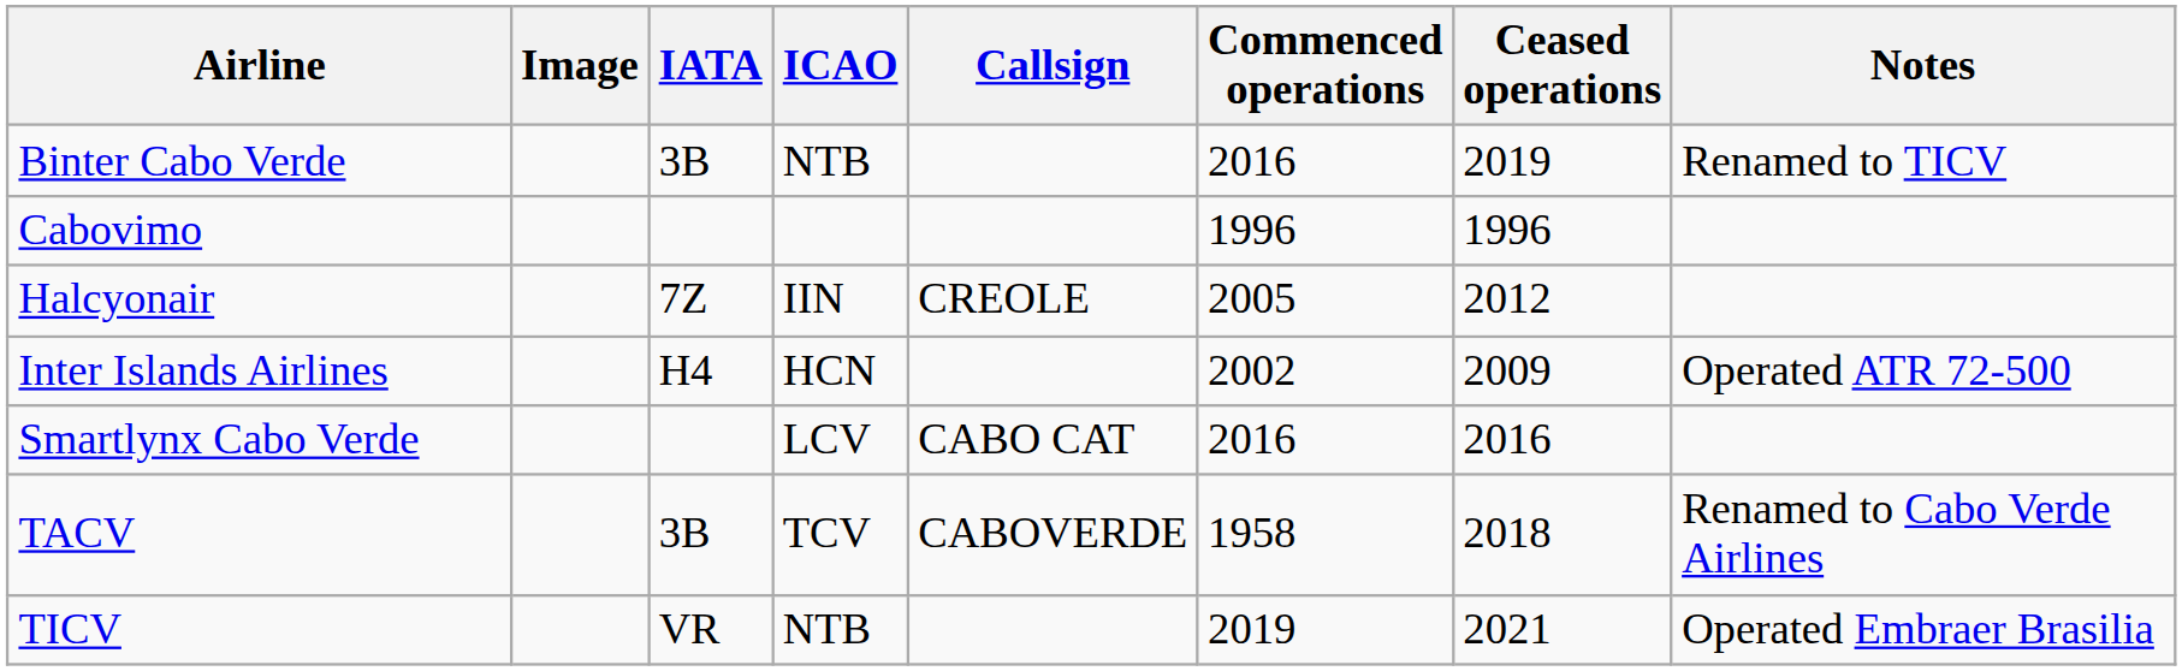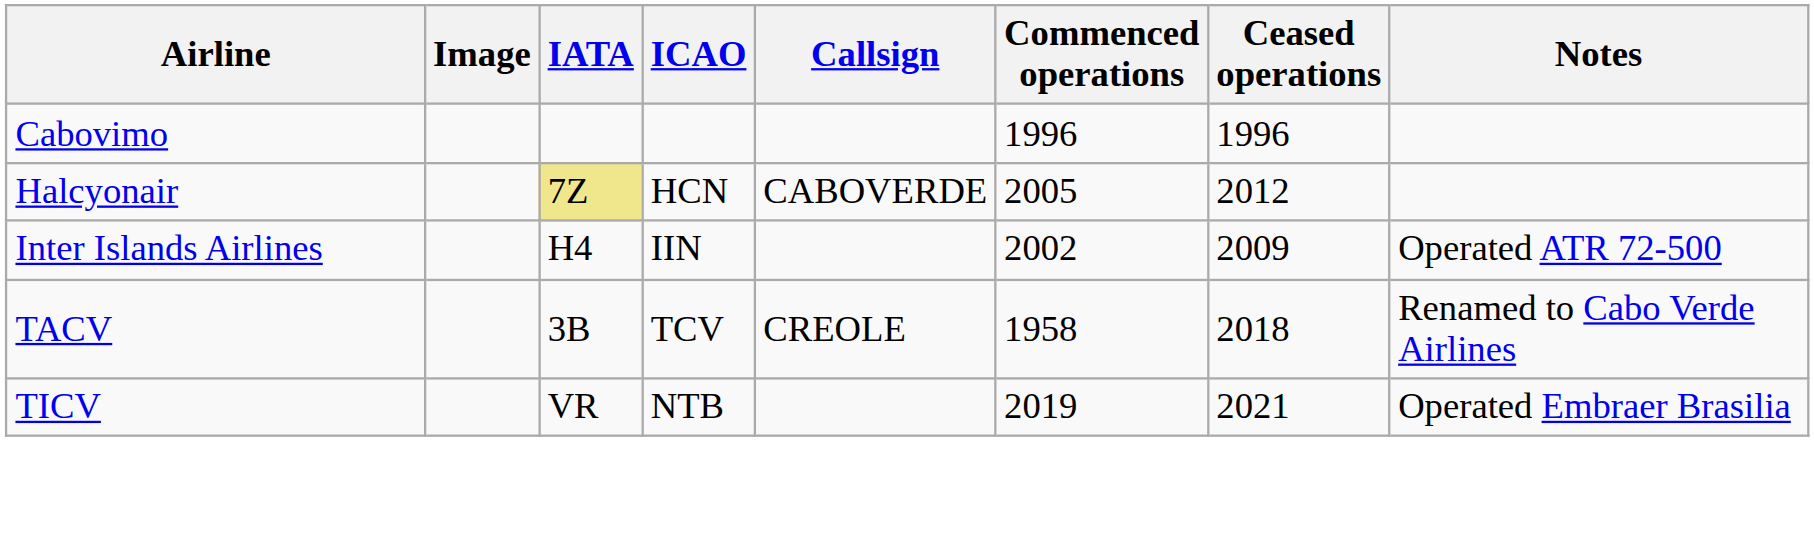- row: Binter Cabo Verde | 3B | NTB | 2016 | 2019 | Renamed to TICV
Halcyonair | IATA: no background -> khaki background
Halcyonair | ICAO: IIN -> HCN
Halcyonair | Callsign: CREOLE -> CABOVERDE
Inter Islands Airlines | ICAO: HCN -> IIN
- row: Smartlynx Cabo Verde | LCV | CABO CAT | 2016 | 2016
TACV | Callsign: CABOVERDE -> CREOLE
